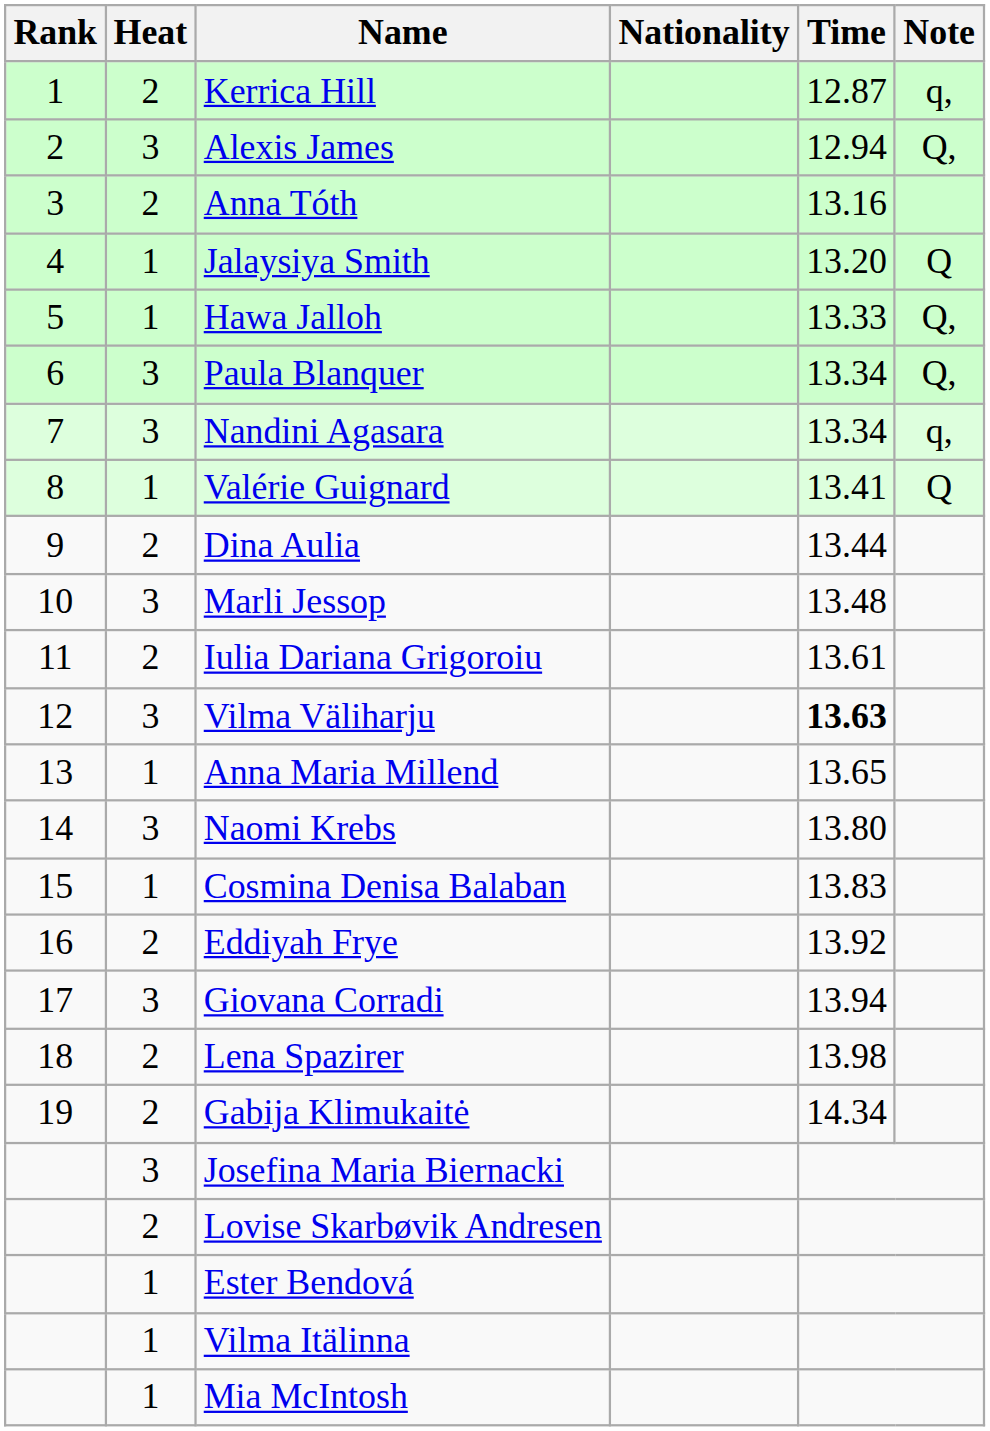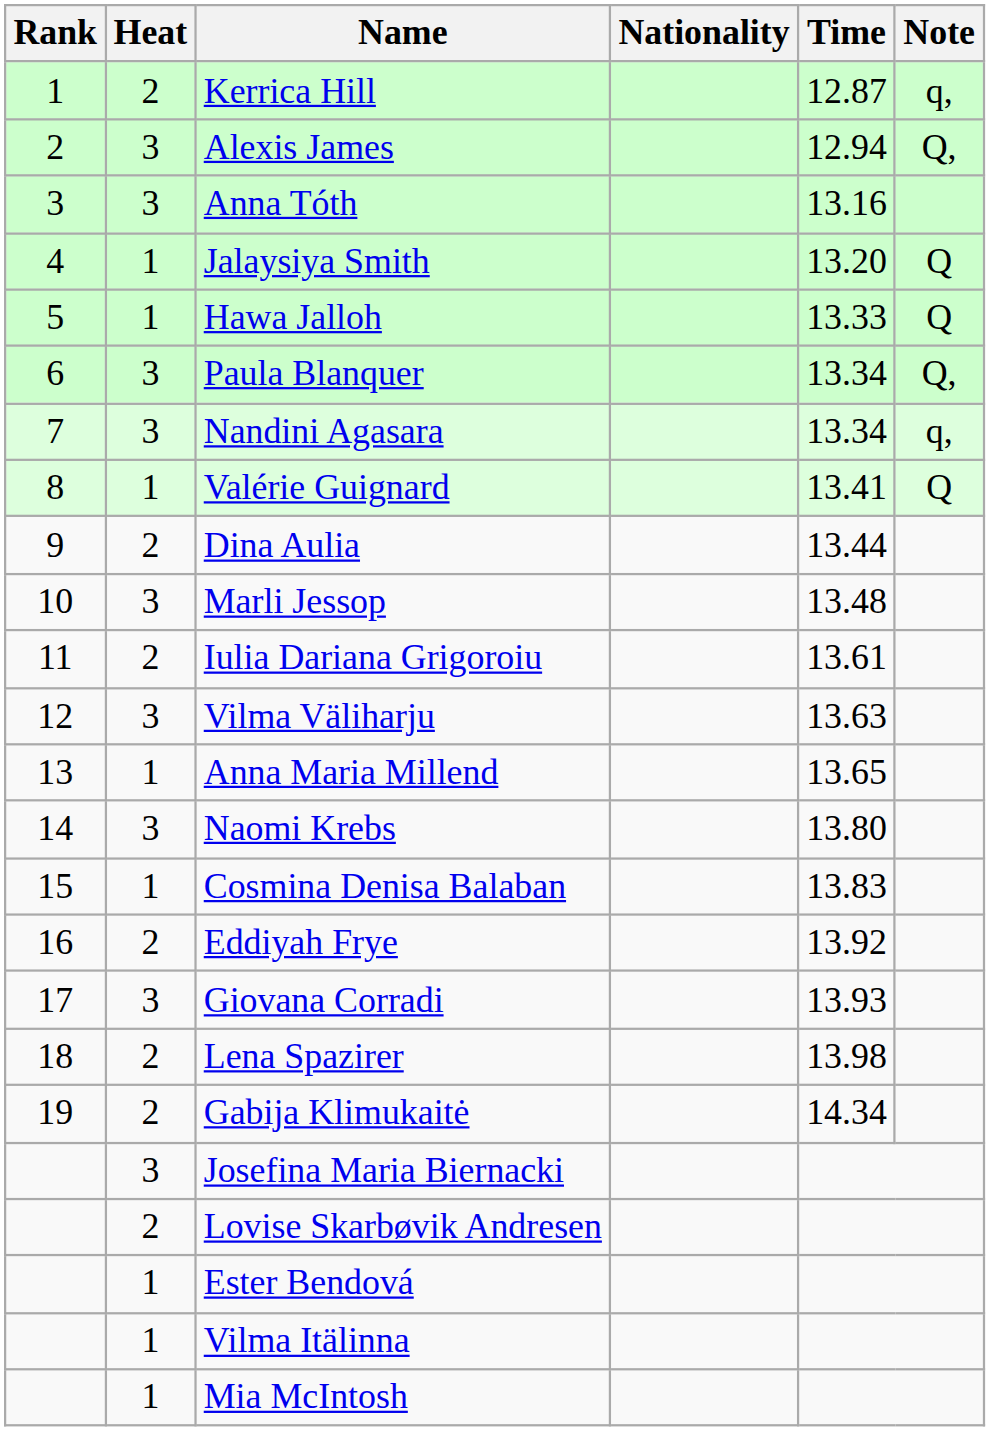Anna Tóth | Heat: 2 -> 3
Hawa Jalloh | Note: Q, -> Q
Vilma Väliharju | Time: bold -> normal
Giovana Corradi | Time: 13.94 -> 13.93
